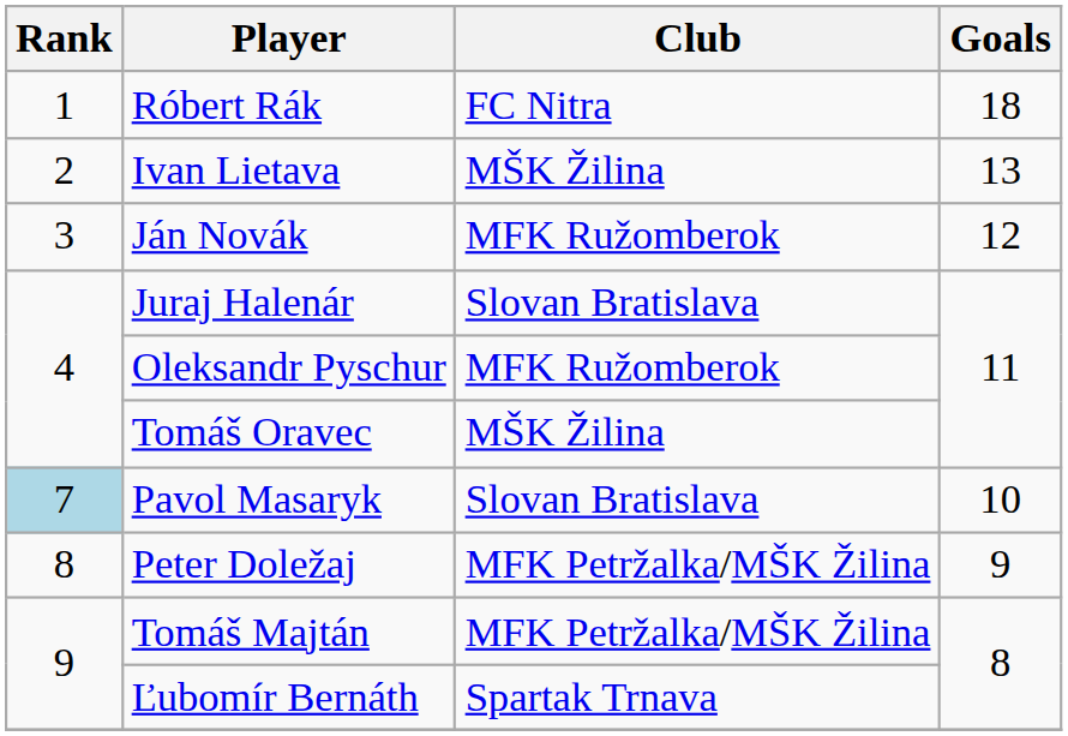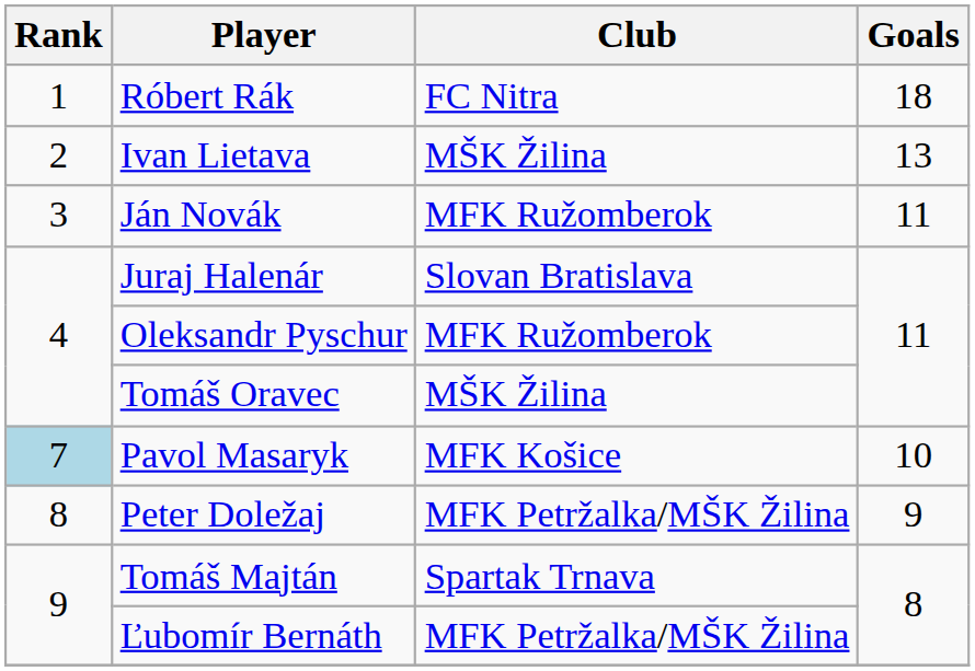Ján Novák | Goals: 12 -> 11
Pavol Masaryk | Club: Slovan Bratislava -> MFK Košice
Tomáš Majtán | Club: MFK Petržalka/MŠK Žilina -> Spartak Trnava
Ľubomír Bernáth | Club: Spartak Trnava -> MFK Petržalka/MŠK Žilina
